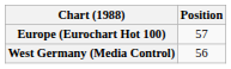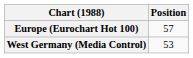West Germany (Media Control) | Position: 56 -> 53
